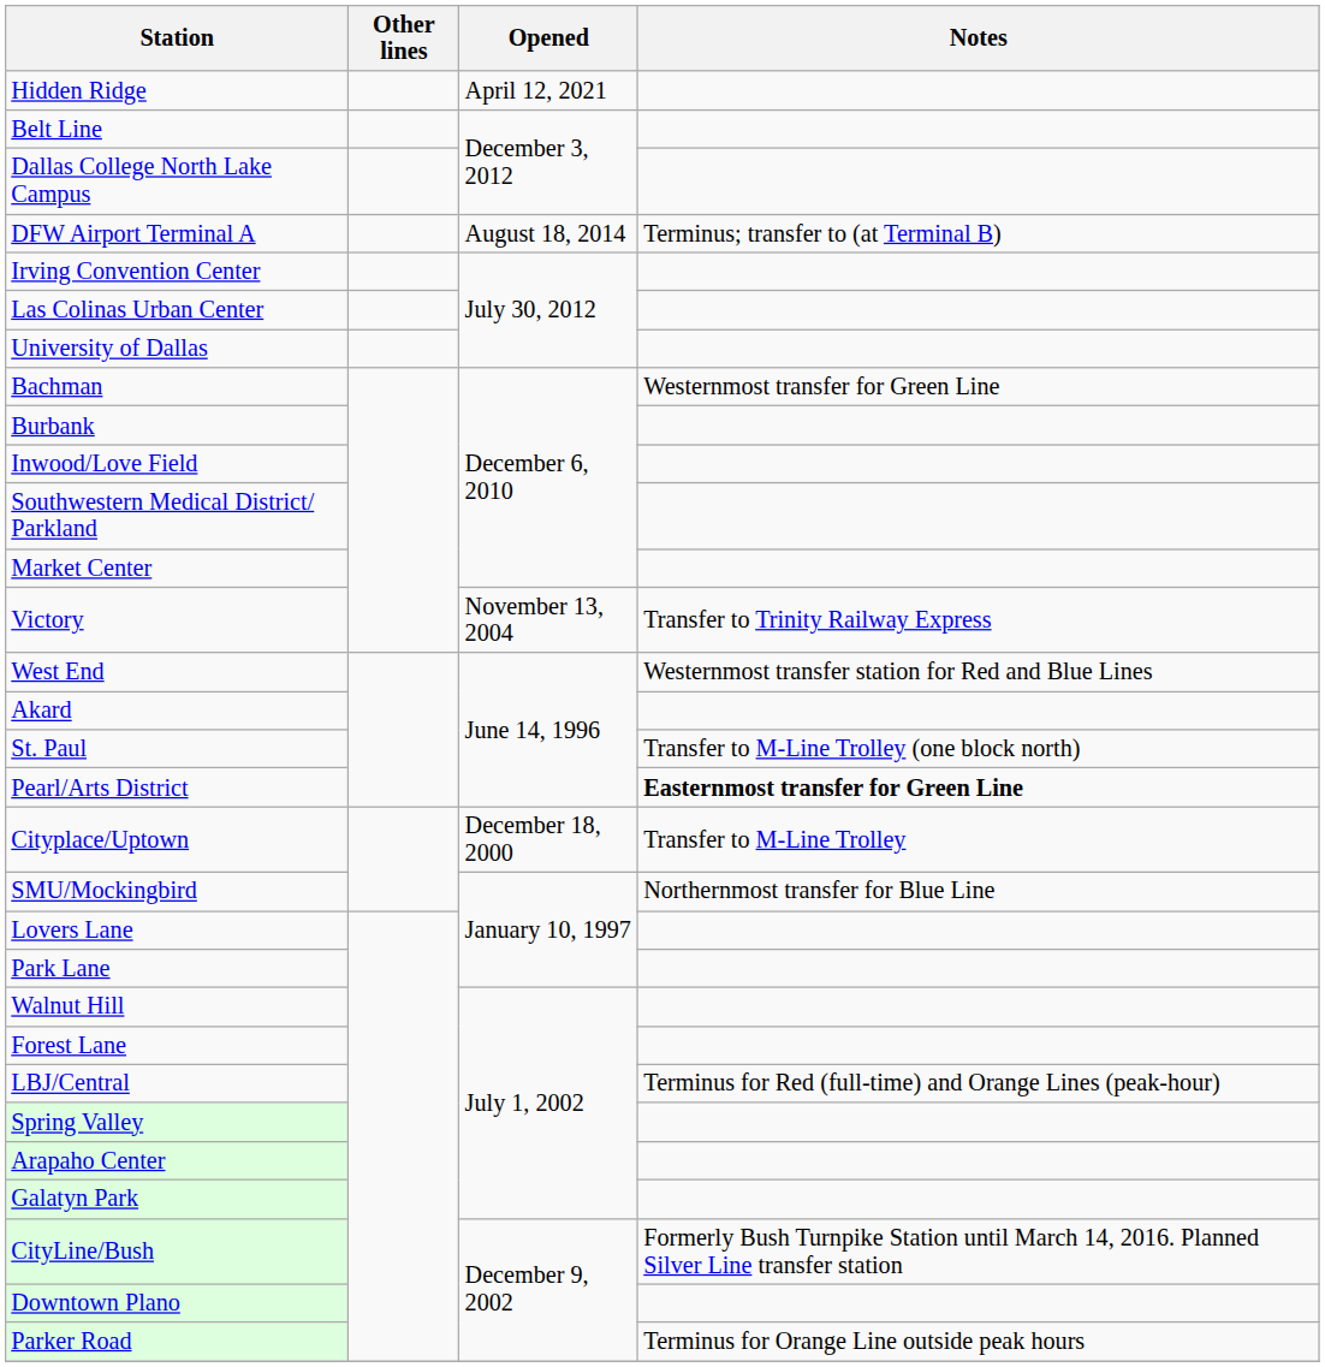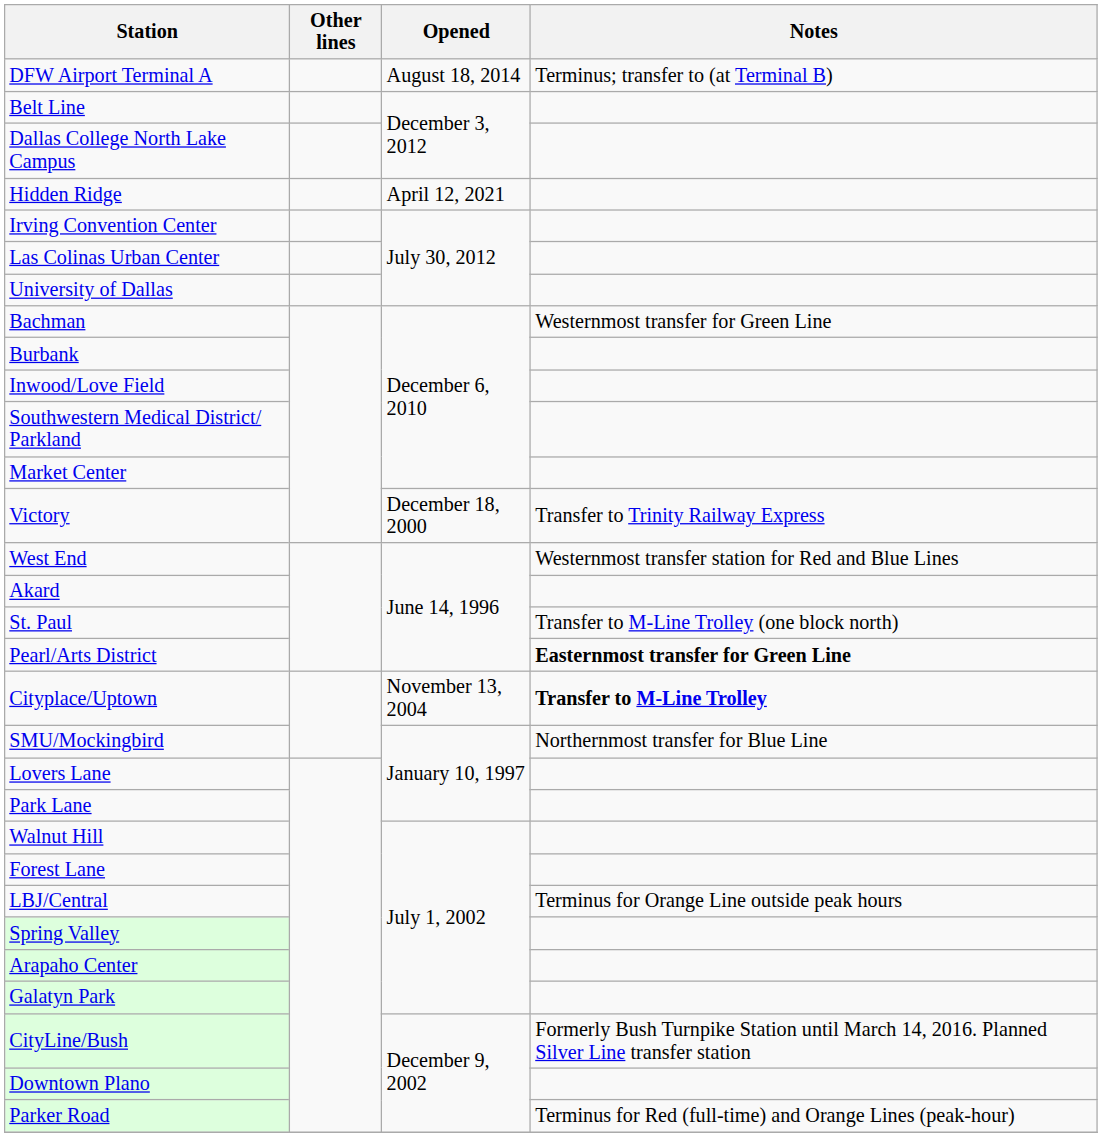rows swapped: DFW Airport Terminal A <-> Hidden Ridge
Victory | Opened: November 13, 2004 -> December 18, 2000
Cityplace/Uptown | Opened: December 18, 2000 -> November 13, 2004
Cityplace/Uptown | Notes: normal -> bold
LBJ/Central | Notes: Terminus for Red (full-time) and Orange Lines (peak-hour) -> Terminus for Orange Line outside peak hours
Parker Road | Notes: Terminus for Orange Line outside peak hours -> Terminus for Red (full-time) and Orange Lines (peak-hour)
